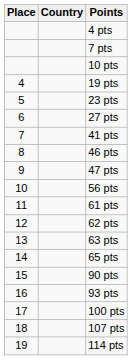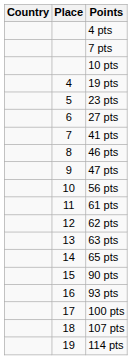columns swapped: Place <-> Country
